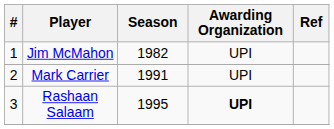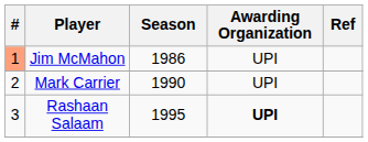Jim McMahon | #: no background -> lightsalmon background
Jim McMahon | Season: 1982 -> 1986
Mark Carrier | Season: 1991 -> 1990
